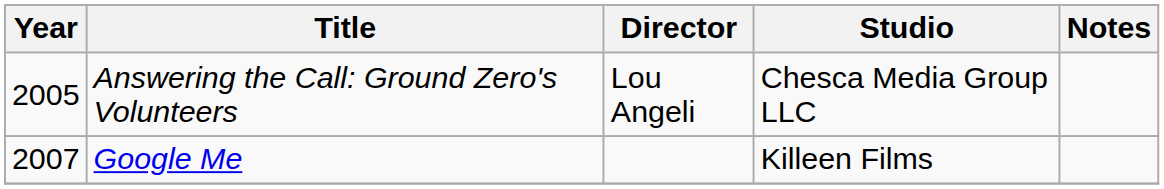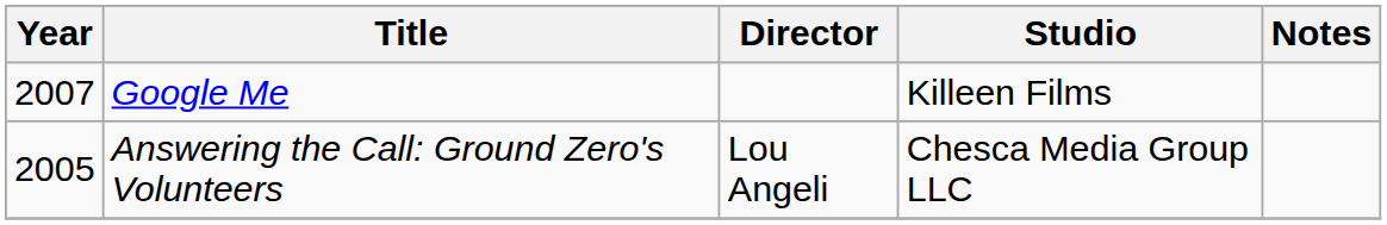rows swapped: Answering the Call: Ground Zero's Volunteers <-> Google Me
